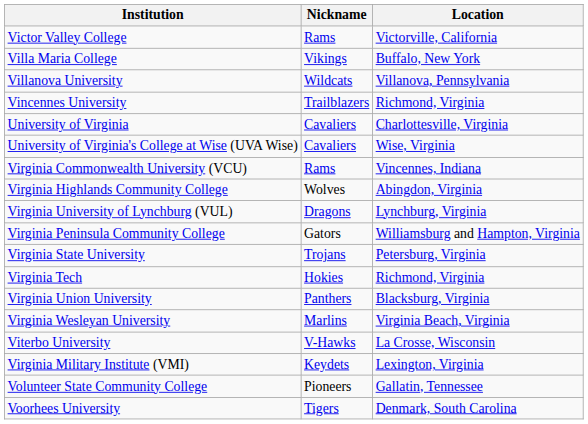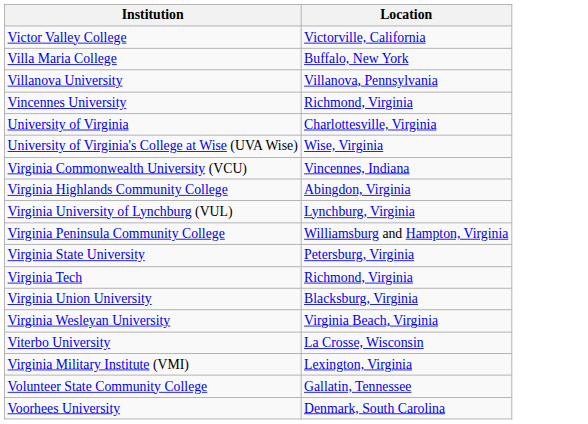- column: Nickname | Rams | Vikings | Wildcats | Trailblazers | Cavaliers | Cavaliers | Rams | Wolves | Dragons | Gators | Trojans | Hokies | Panthers | Marlins | V-Hawks | Keydets | Pioneers | Tigers
